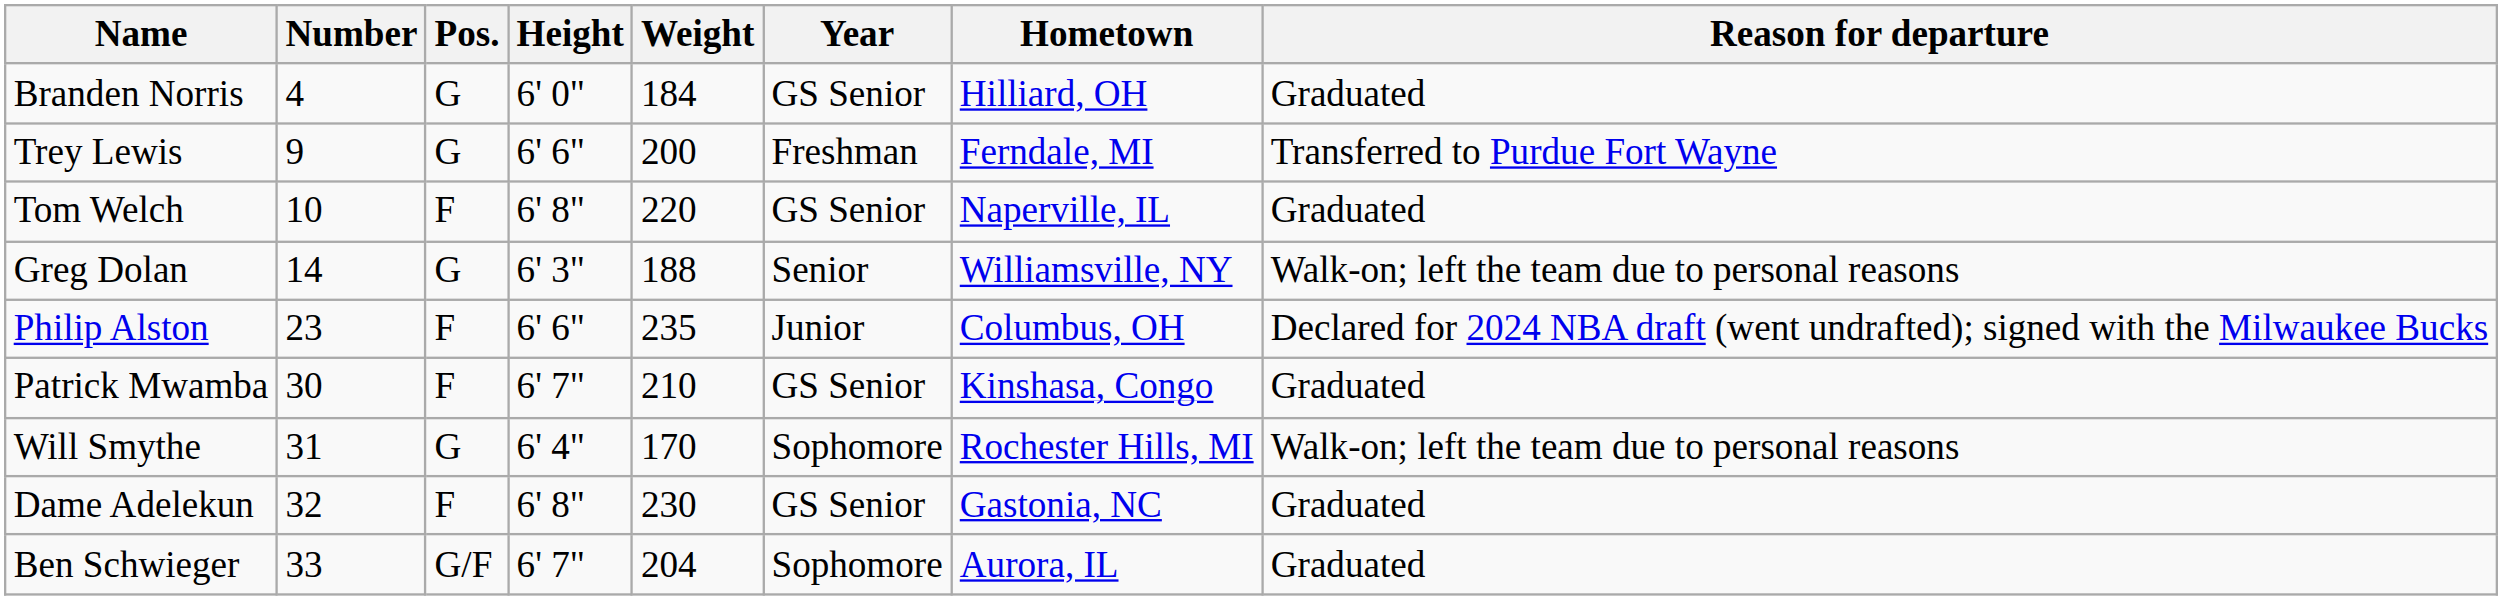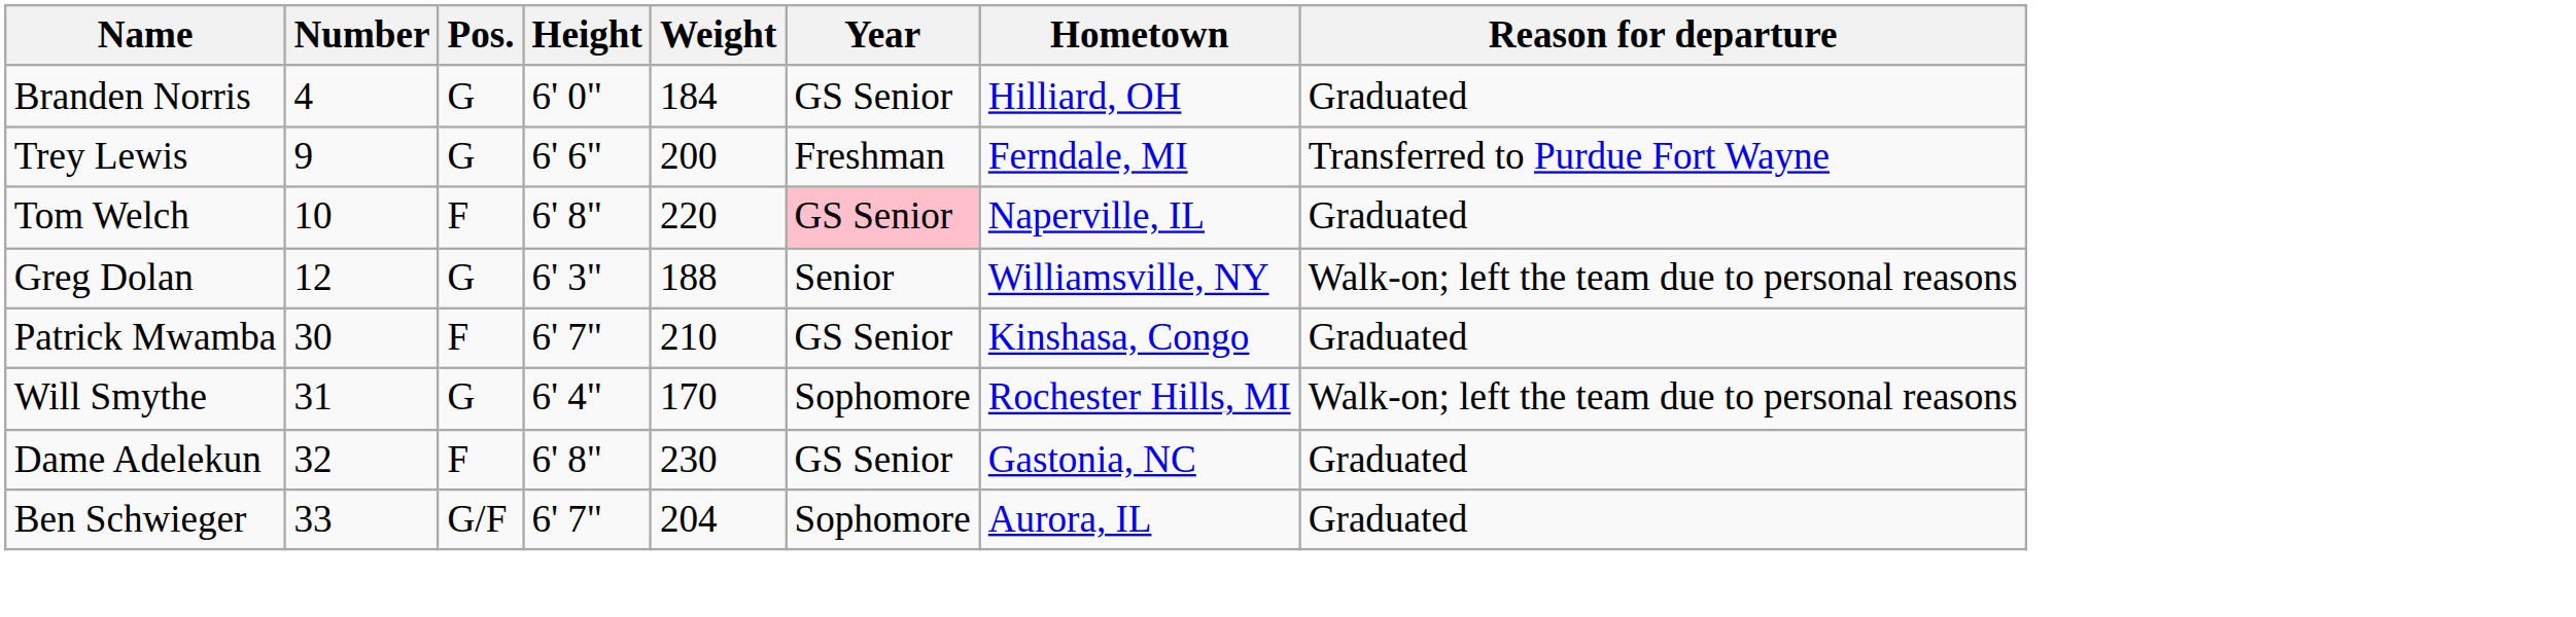Tom Welch | Year: no background -> pink background
Greg Dolan | Number: 14 -> 12
- row: Philip Alston | 23 | F | 6' 6" | 235 | Junior | Columbus, OH | Declared for 2024 NBA draft (went undrafted); signed with the Milwaukee Bucks
